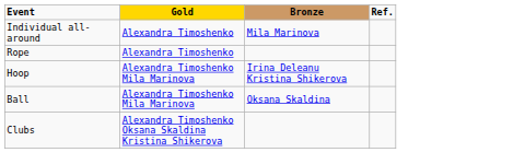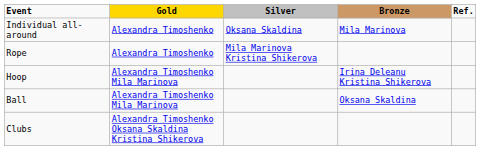+ column: Silver | Oksana Skaldina | Mila Marinova Kristina Shikerova
